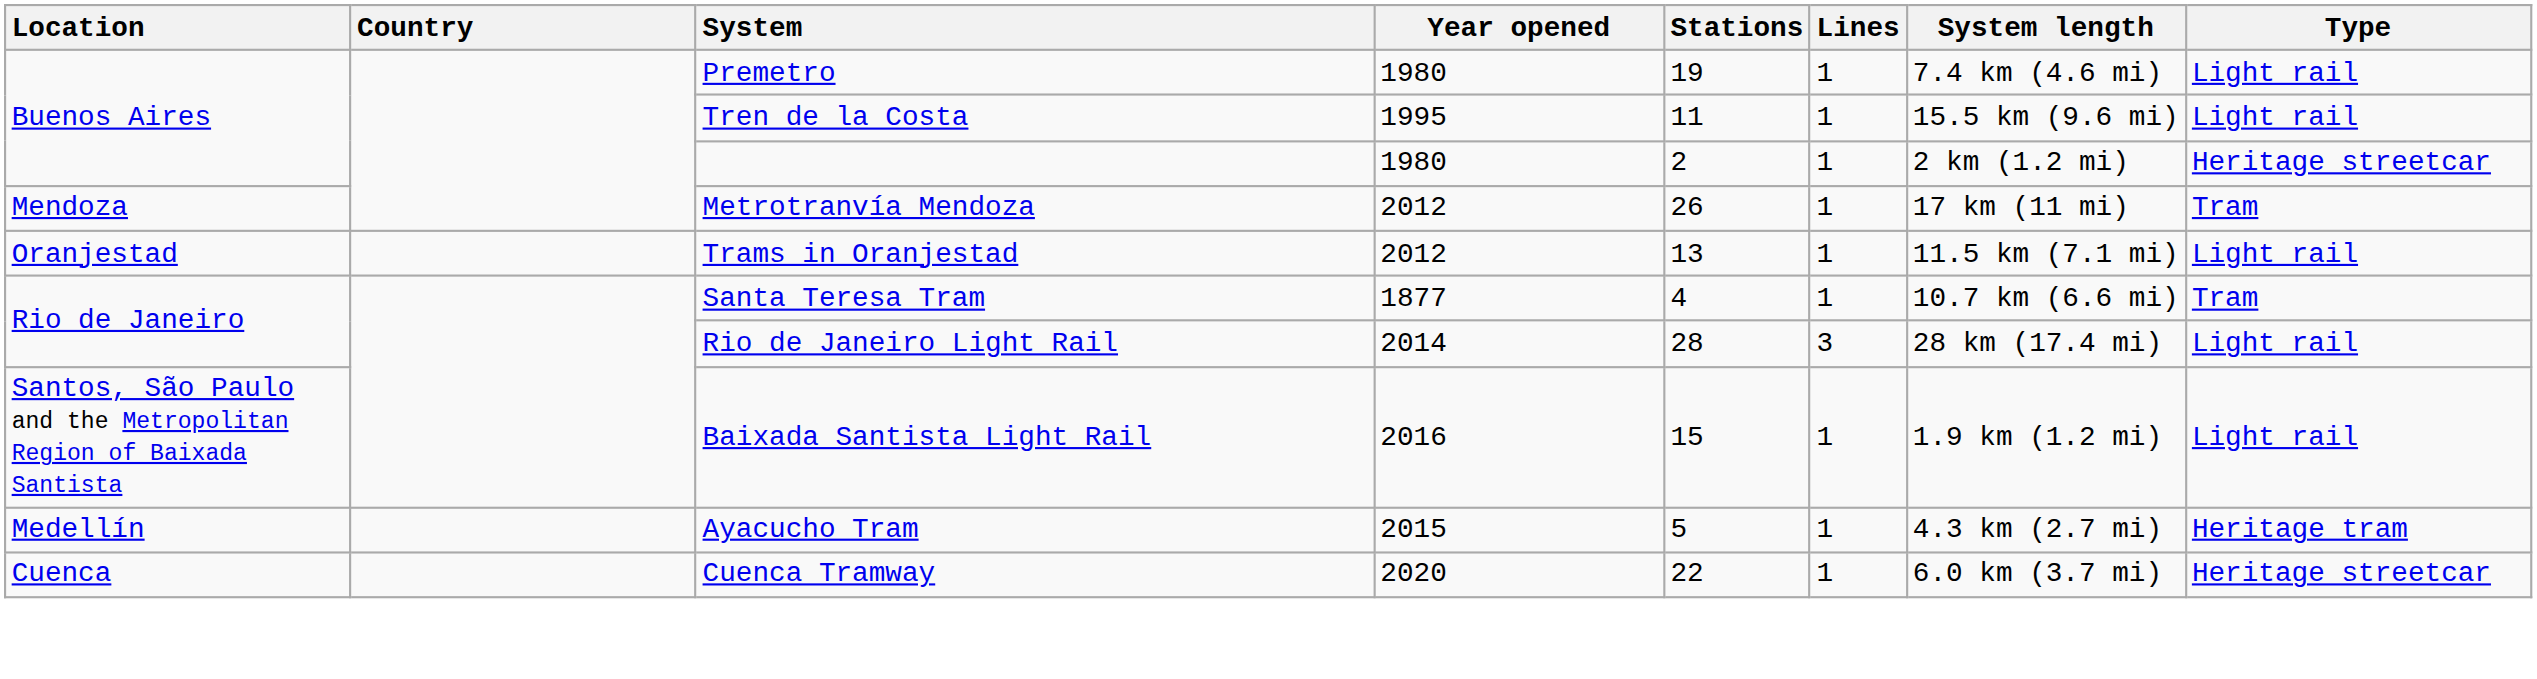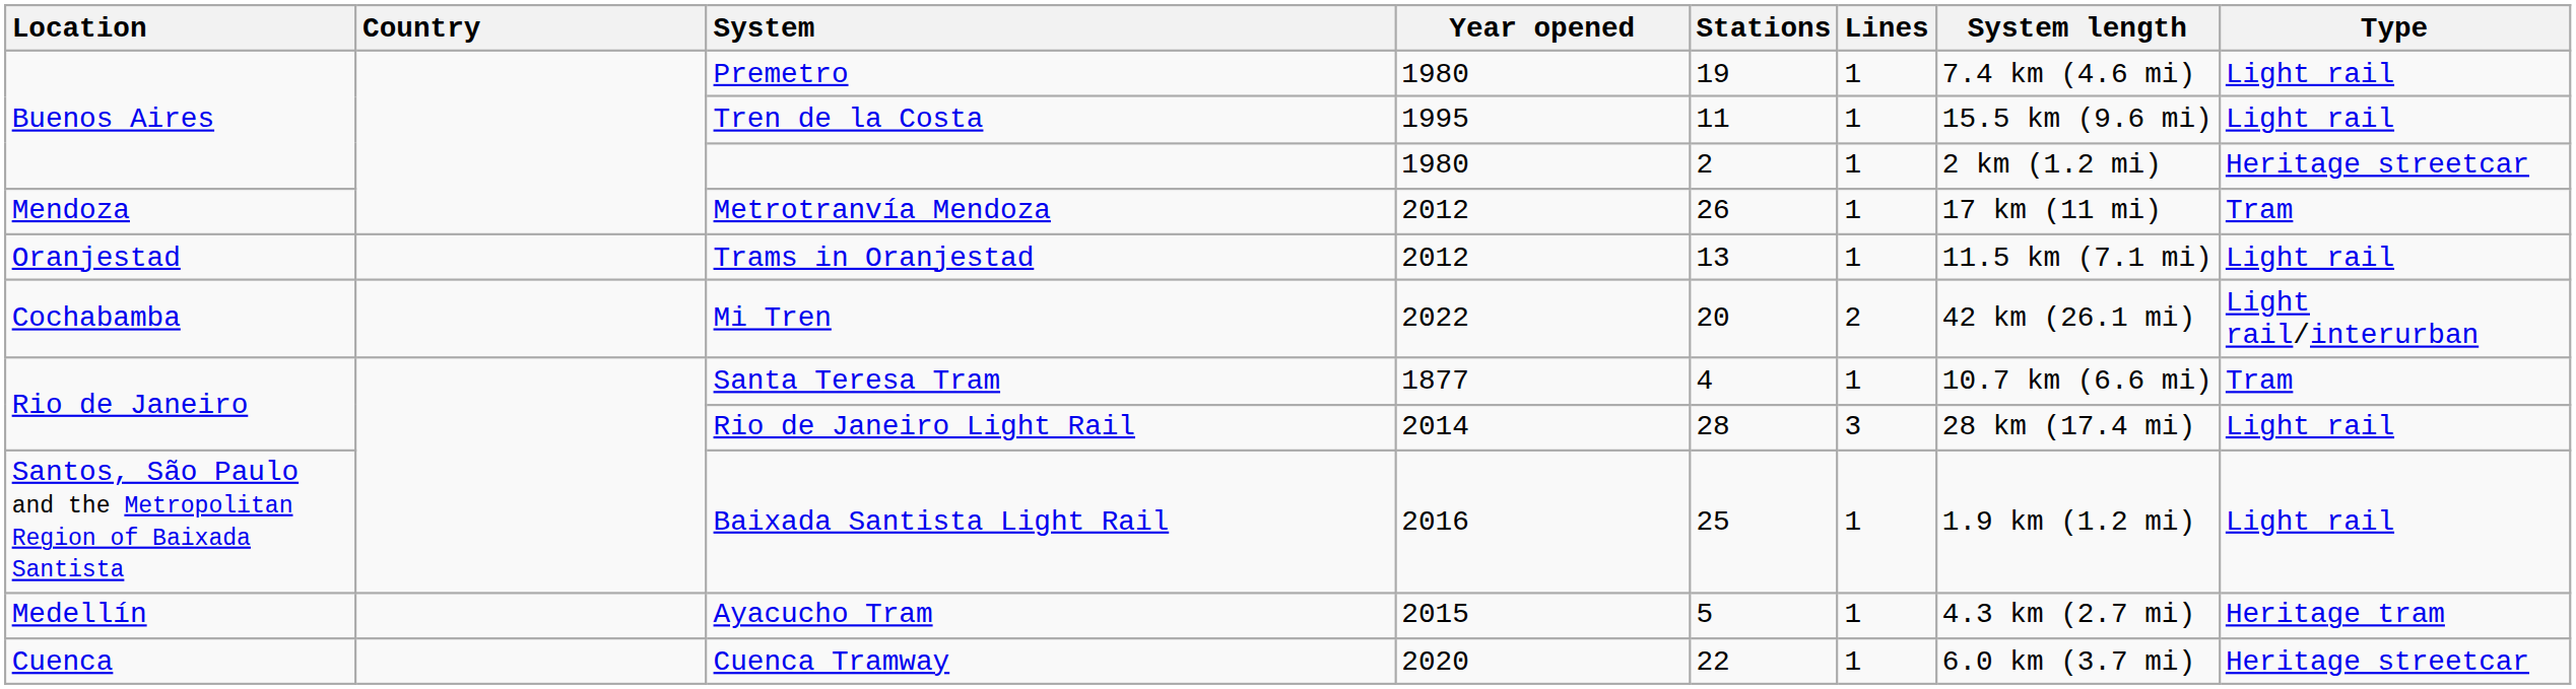+ row: Cochabamba | Mi Tren | 2022 | 20 | 2 | 42 km (26.1 mi) | Light rail/interurban
Baixada Santista Light Rail | Stations: 15 -> 25
